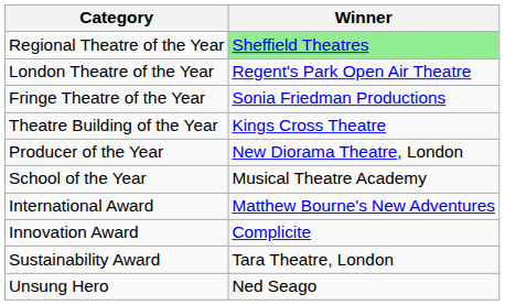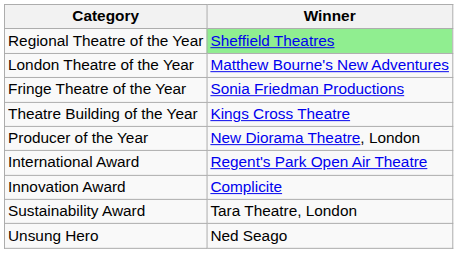London Theatre of the Year | Winner: Regent's Park Open Air Theatre -> Matthew Bourne's New Adventures
- row: School of the Year | Musical Theatre Academy
International Award | Winner: Matthew Bourne's New Adventures -> Regent's Park Open Air Theatre
